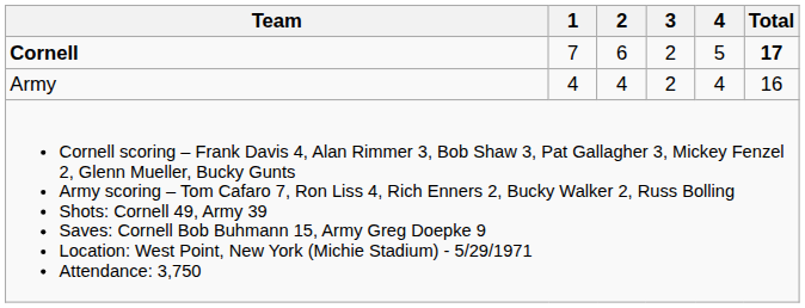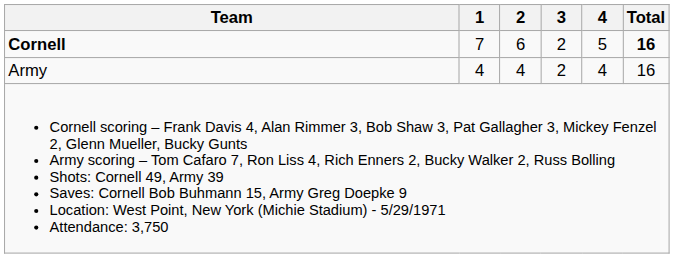Cornell | Total: 17 -> 16
